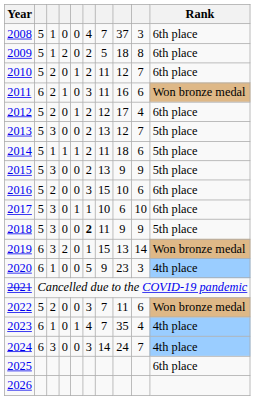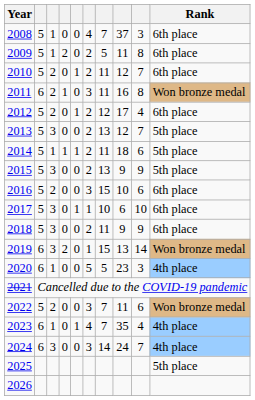2009 | column 8: 18 -> 11
2011 | column 9: 6 -> 8
2018 | column 6: bold -> normal
2018 | Rank: 5th place -> 6th place
2020 | column 7: 9 -> 5
2025 | Rank: 6th place -> 5th place
